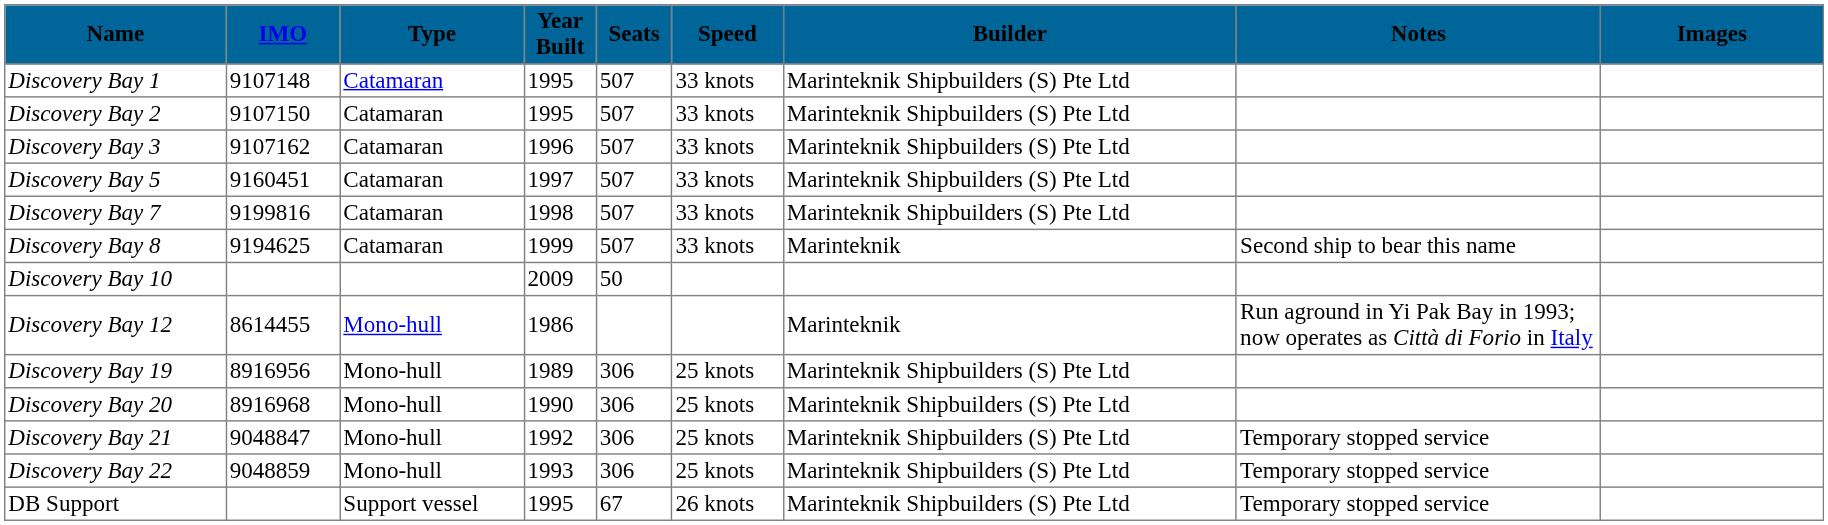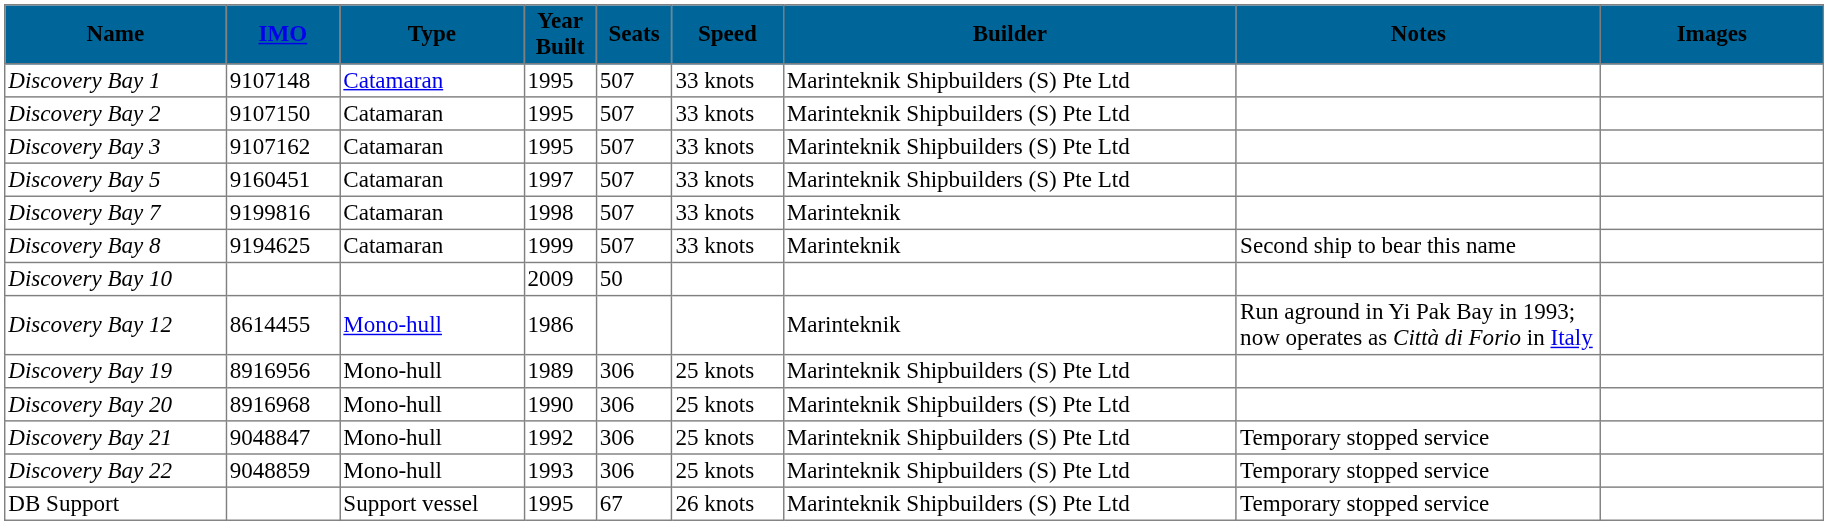Discovery Bay 3 | Year Built: 1996 -> 1995
Discovery Bay 7 | Builder: Marinteknik Shipbuilders (S) Pte Ltd -> Marinteknik
